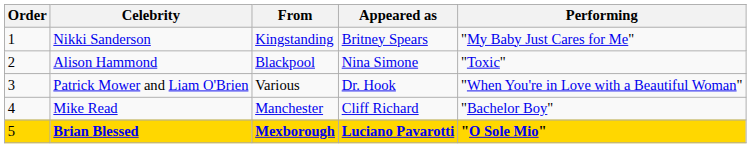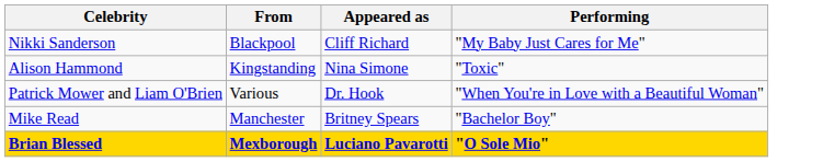- column: Order | 1 | 2 | 3 | 4 | 5
Nikki Sanderson | From: Kingstanding -> Blackpool
Nikki Sanderson | Appeared as: Britney Spears -> Cliff Richard
Alison Hammond | From: Blackpool -> Kingstanding
Mike Read | Appeared as: Cliff Richard -> Britney Spears
